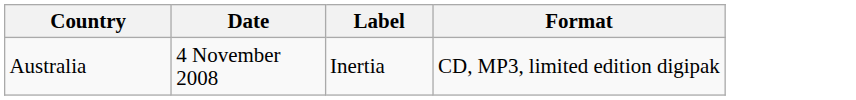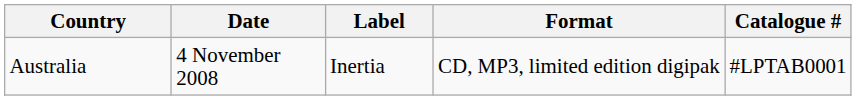+ column: Catalogue # | #LPTAB0001
